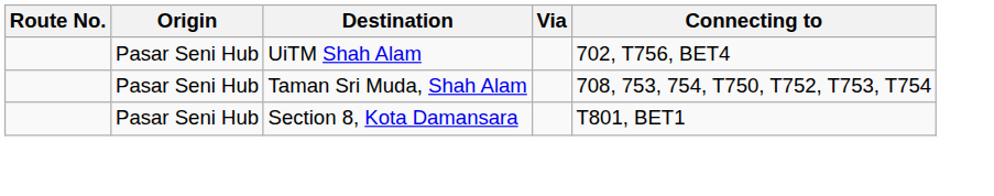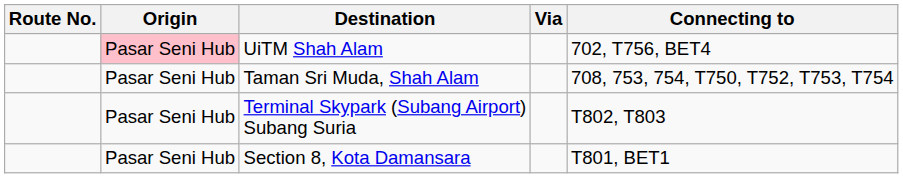UiTM Shah Alam | Origin: no background -> pink background
+ row: Pasar Seni Hub | Terminal Skypark (Subang Airport) Subang Suria | T802, T803
